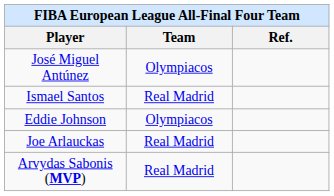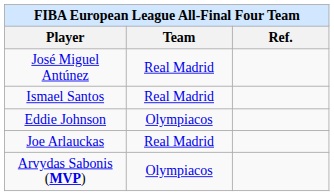José Miguel Antúnez | Team: Olympiacos -> Real Madrid
Arvydas Sabonis (MVP) | Team: Real Madrid -> Olympiacos
